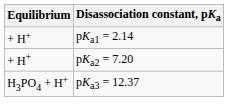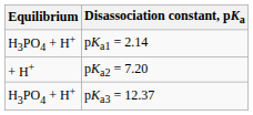pKa1 = 2.14 | Equilibrium: + H+ -> H3PO4 + H+
